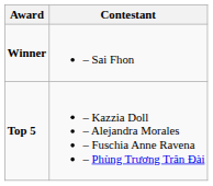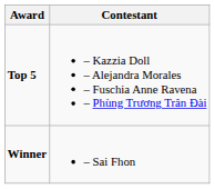rows swapped: Winner <-> Top 5
